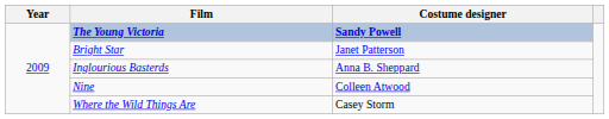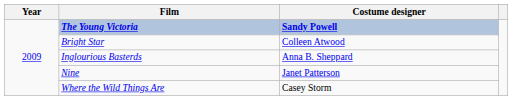Bright Star | Costume designer: Janet Patterson -> Colleen Atwood
Nine | Costume designer: Colleen Atwood -> Janet Patterson
